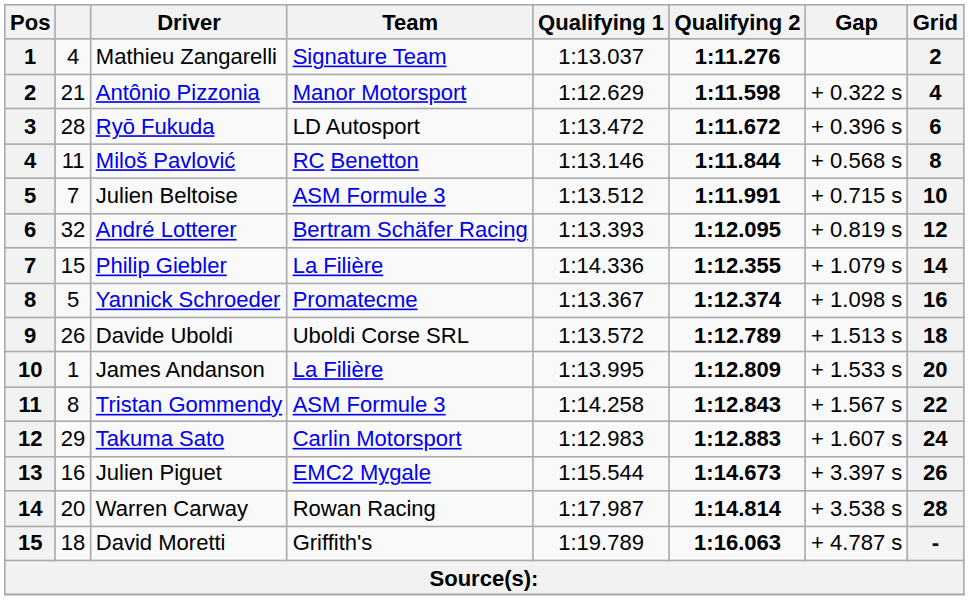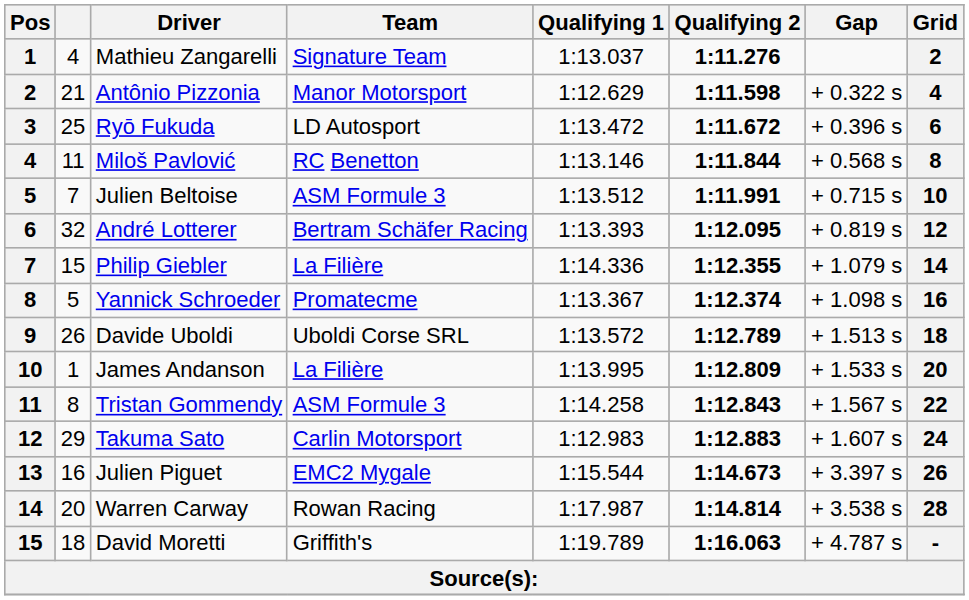Ryō Fukuda | column 2: 28 -> 25
